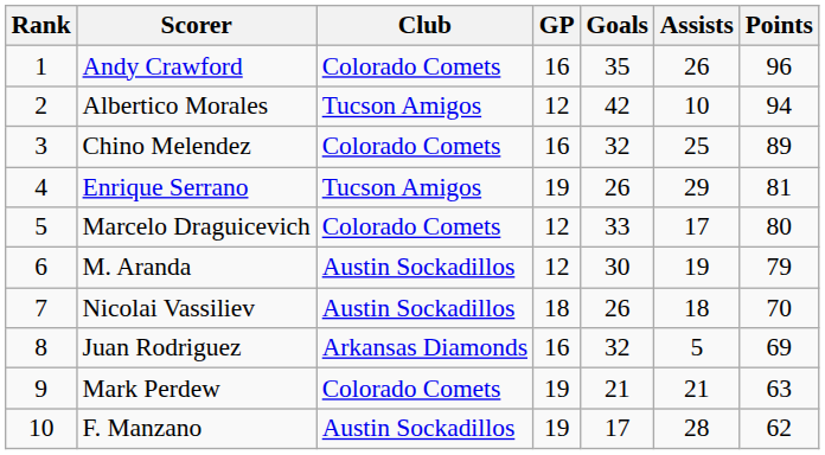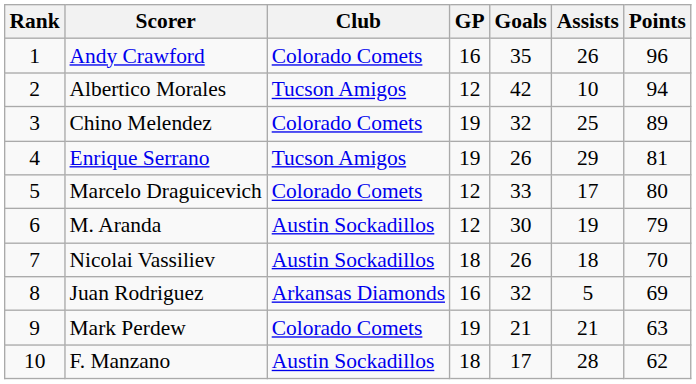Chino Melendez | GP: 16 -> 19
F. Manzano | GP: 19 -> 18
